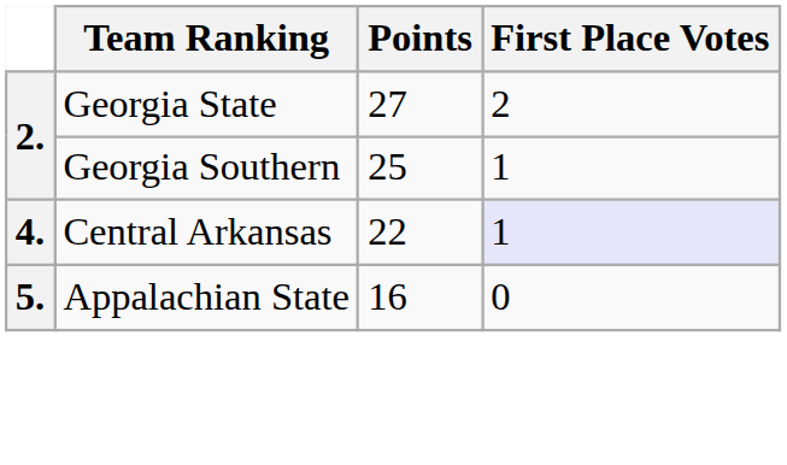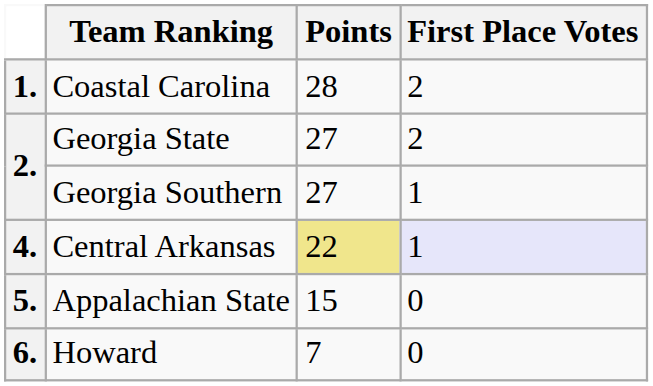+ row: 1. | Coastal Carolina | 28 | 2
Georgia Southern | Points: 25 -> 27
Central Arkansas | Points: no background -> khaki background
Appalachian State | Points: 16 -> 15
+ row: 6. | Howard | 7 | 0
